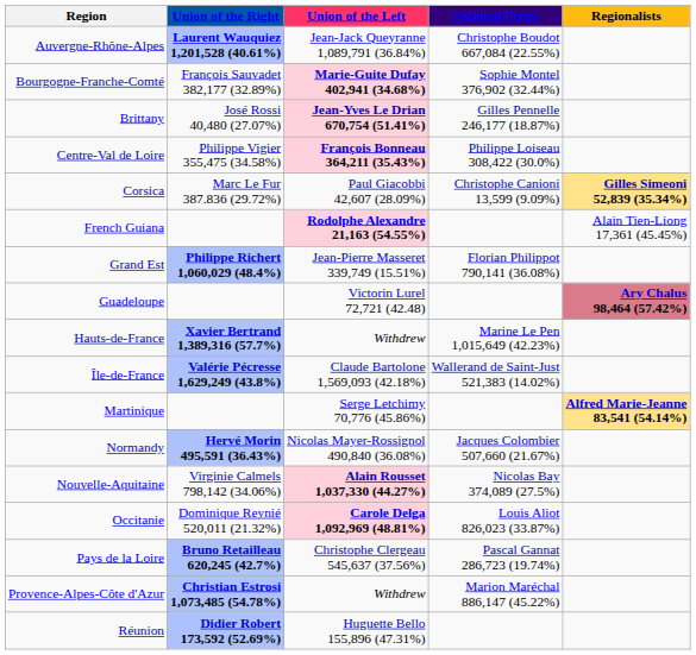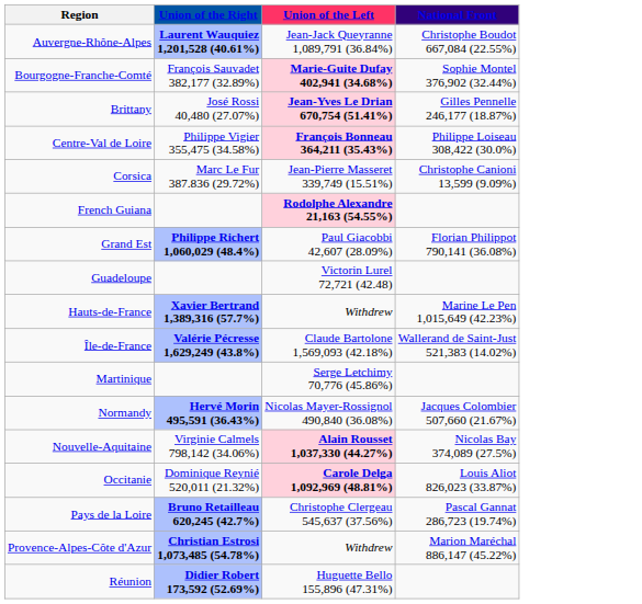- column: Regionalists | Gilles Simeoni 52,839 (35.34%) | Alain Tien-Liong 17,361 (45.45%) | Ary Chalus 98,464 (57.42%) | Alfred Marie-Jeanne 83,541 (54.14%)
Corsica | Union of the Left: Paul Giacobbi 42,607 (28.09%) -> Jean-Pierre Masseret 339,749 (15.51%)
Grand Est | Union of the Left: Jean-Pierre Masseret 339,749 (15.51%) -> Paul Giacobbi 42,607 (28.09%)
